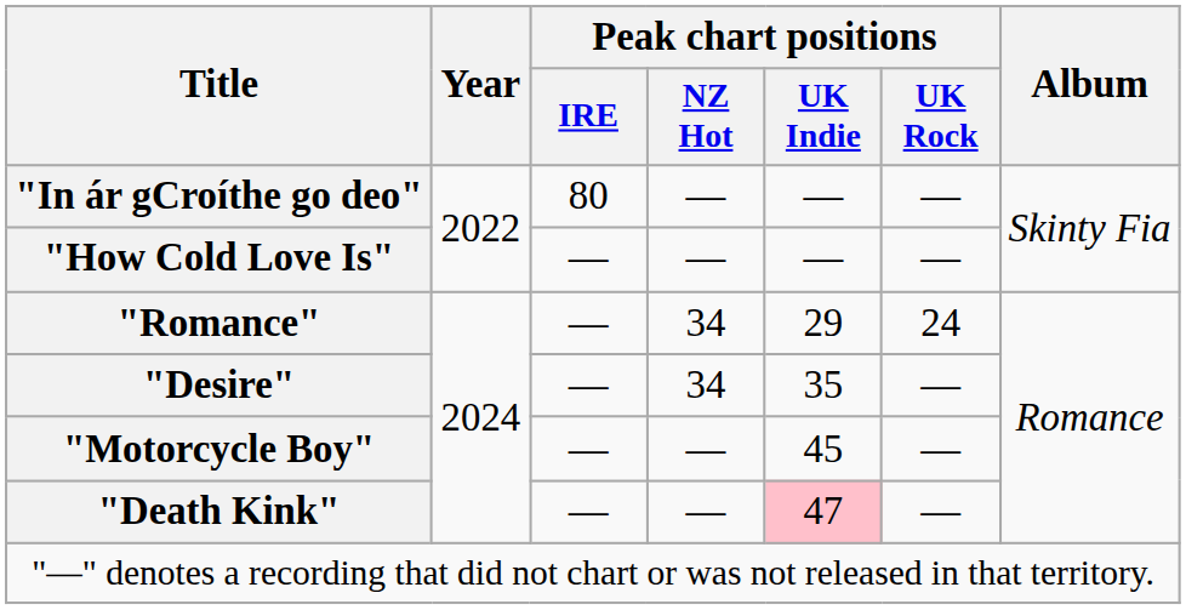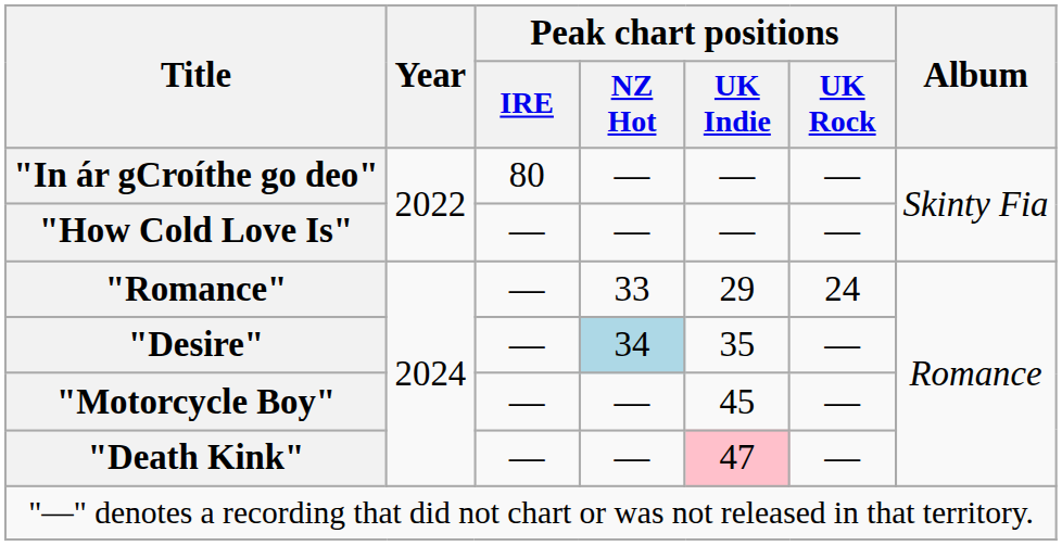"Romance" | Peak chart positions / NZ Hot: 34 -> 33
"Desire" | Peak chart positions / NZ Hot: no background -> lightblue background
